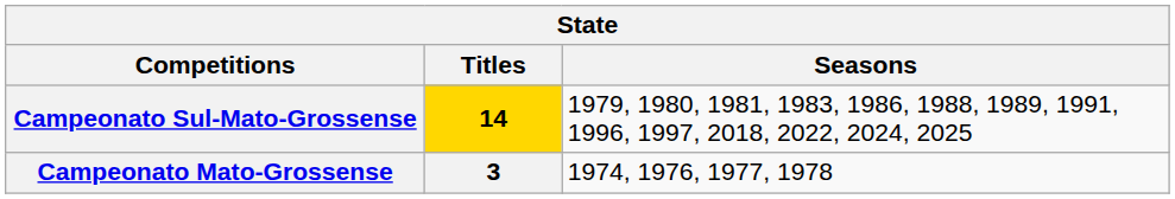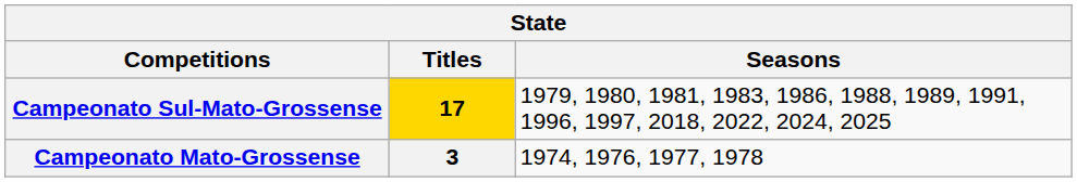Campeonato Sul-Mato-Grossense | Titles: 14 -> 17
